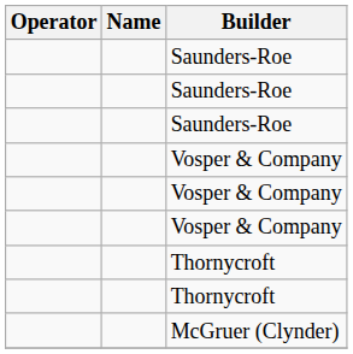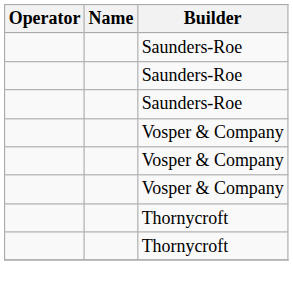- row: McGruer (Clynder)
